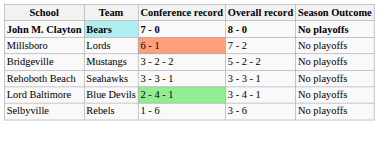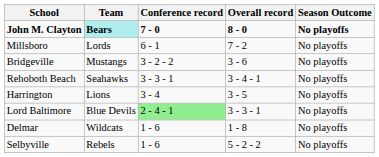Millsboro | Conference record: lightsalmon background -> no background
Bridgeville | Overall record: 5 - 2 - 2 -> 3 - 6
Rehoboth Beach | Overall record: 3 - 3 - 1 -> 3 - 4 - 1
+ row: Harrington | Lions | 3 - 4 | 3 - 5 | No playoffs
Lord Baltimore | Overall record: 3 - 4 - 1 -> 3 - 3 - 1
+ row: Delmar | Wildcats | 1 - 6 | 1 - 8 | No playoffs
Selbyville | Overall record: 3 - 6 -> 5 - 2 - 2
